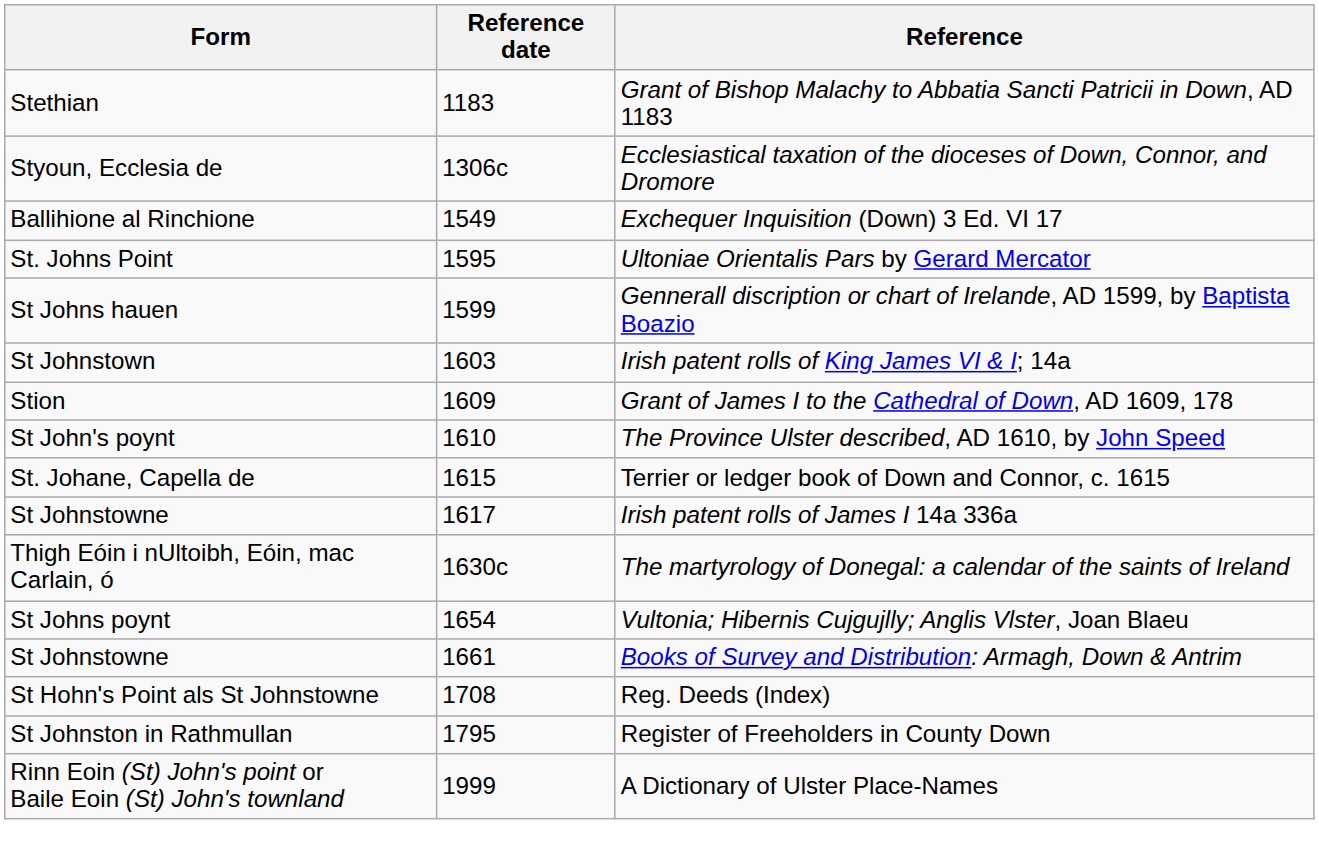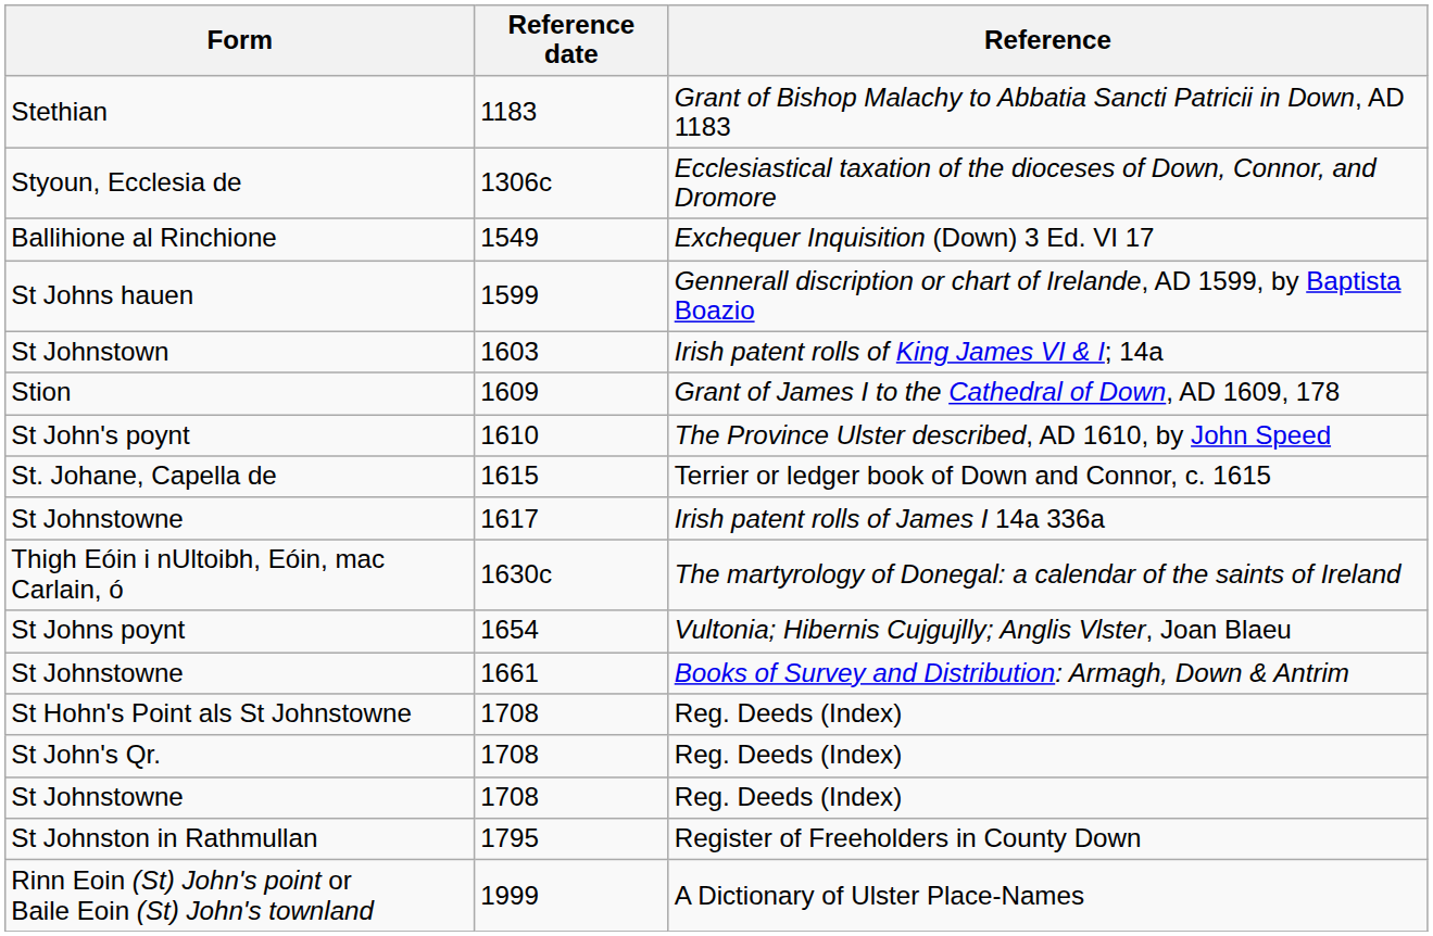- row: St. Johns Point | 1595 | Ultoniae Orientalis Pars by Gerard Mercator
+ row: St John's Qr. | 1708 | Reg. Deeds (Index)
+ row: St Johnstowne | 1708 | Reg. Deeds (Index)
